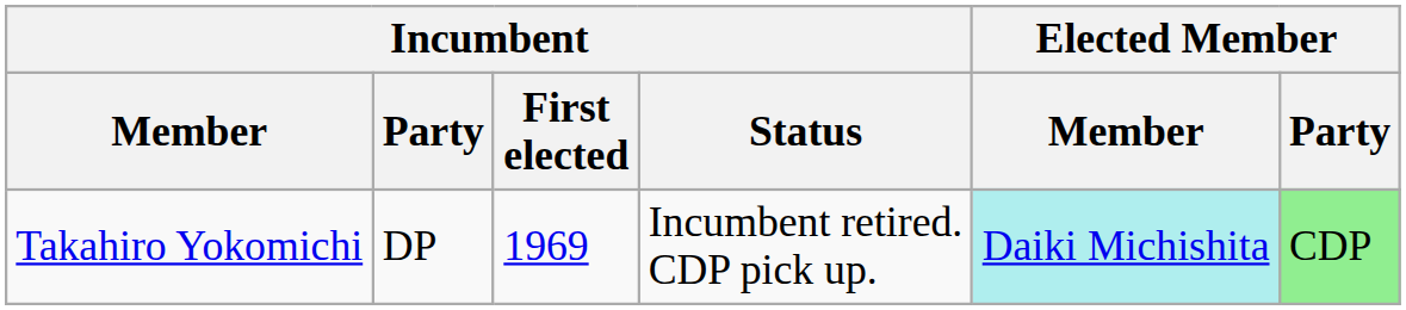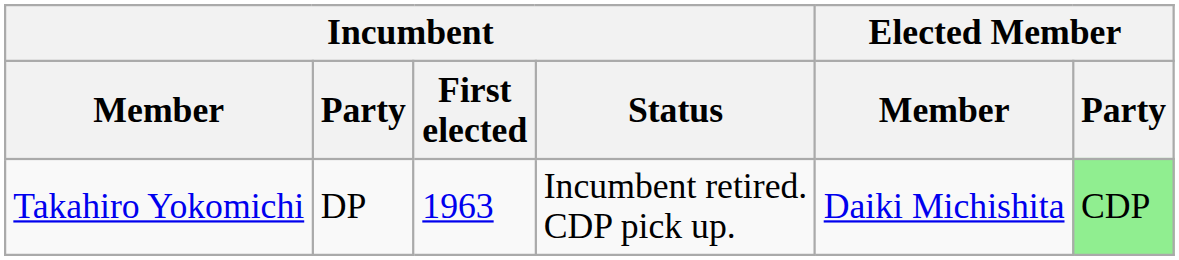Takahiro Yokomichi | Incumbent / First elected: 1969 -> 1963
Takahiro Yokomichi | Elected Member / Member: paleturquoise background -> no background
